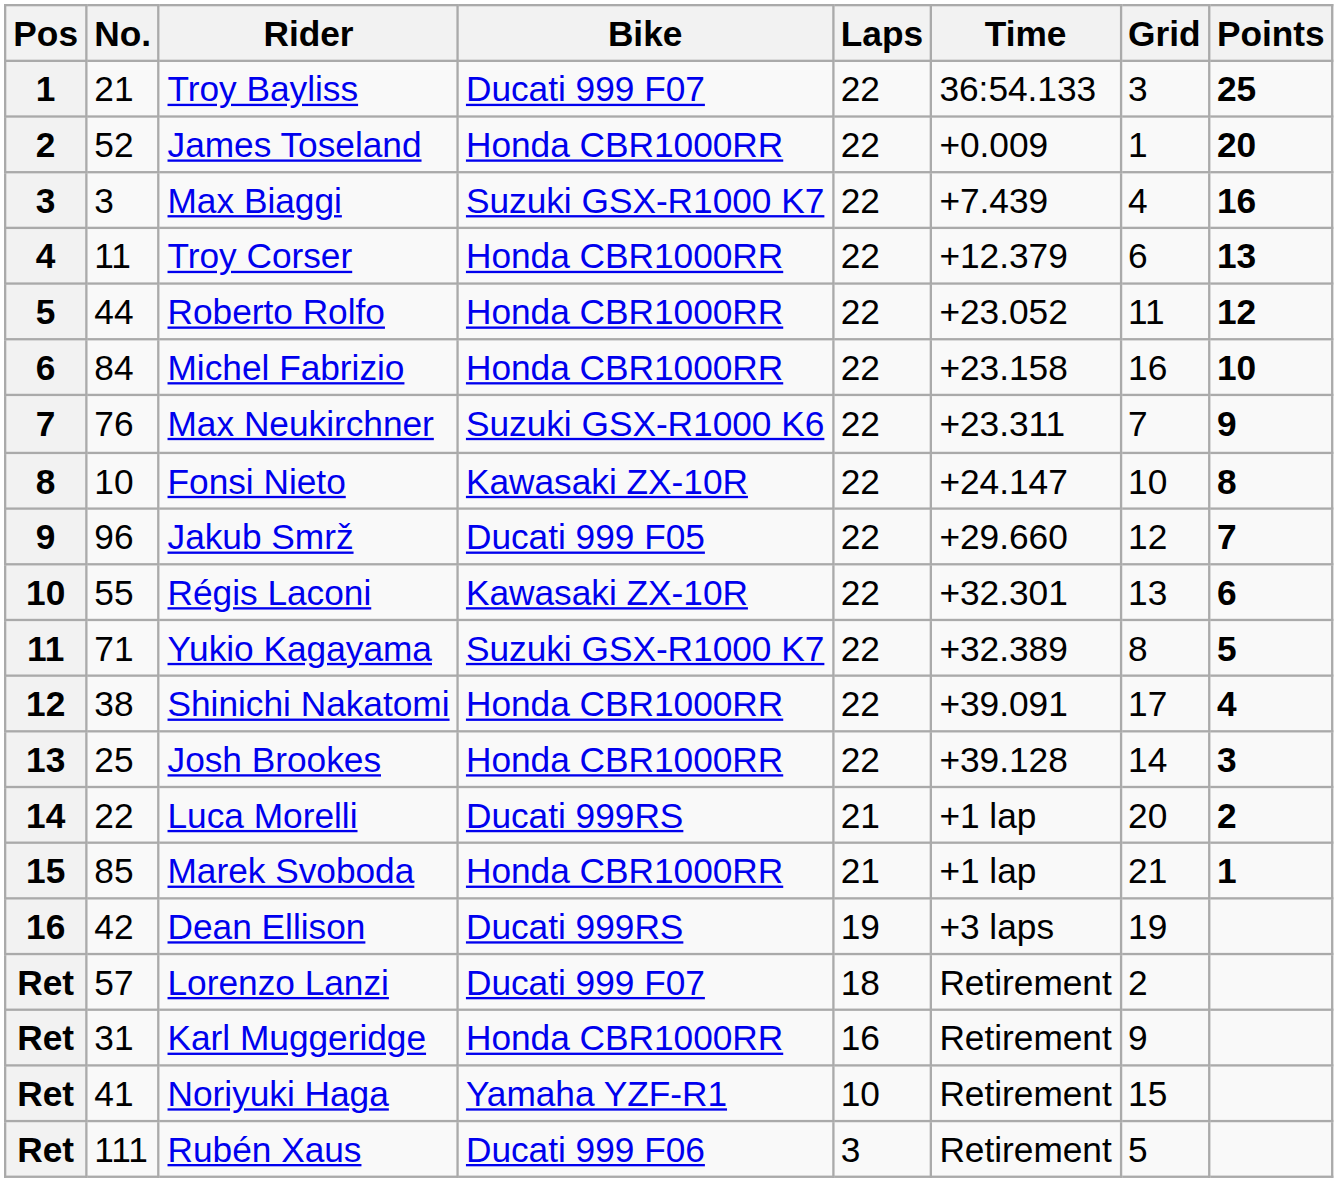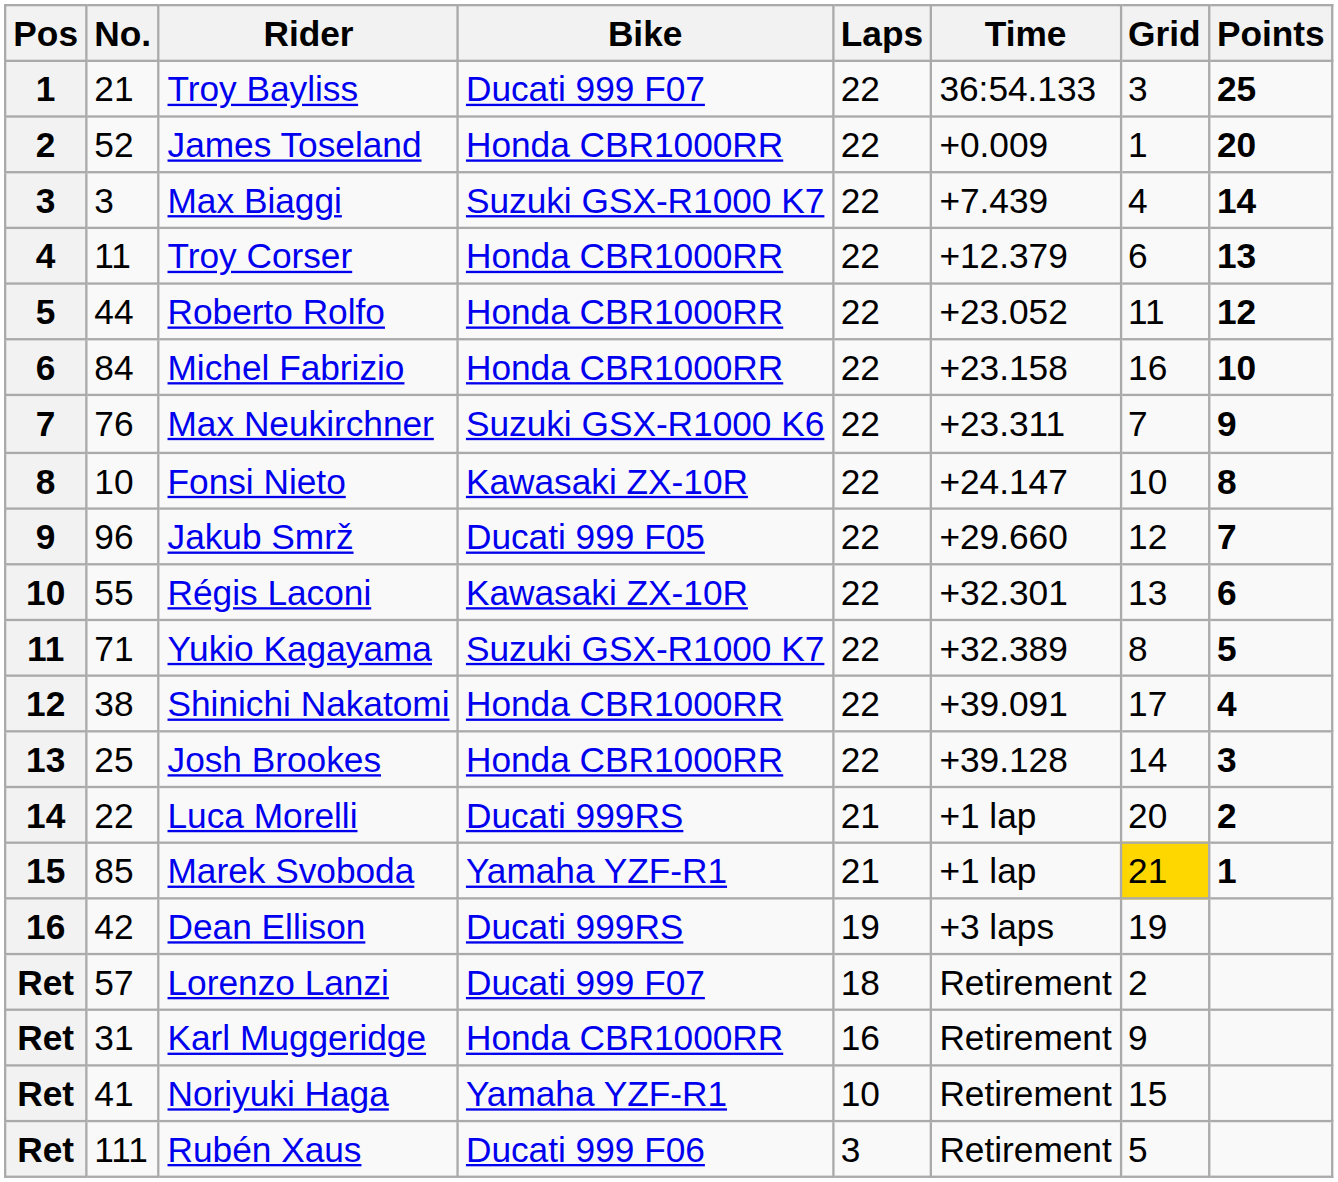Max Biaggi | Points: 16 -> 14
Marek Svoboda | Bike: Honda CBR1000RR -> Yamaha YZF-R1
Marek Svoboda | Grid: no background -> gold background
